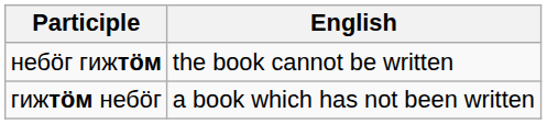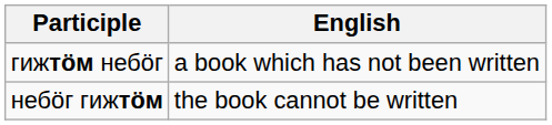rows swapped: гижтӧм небӧг <-> небӧг гижтӧм
